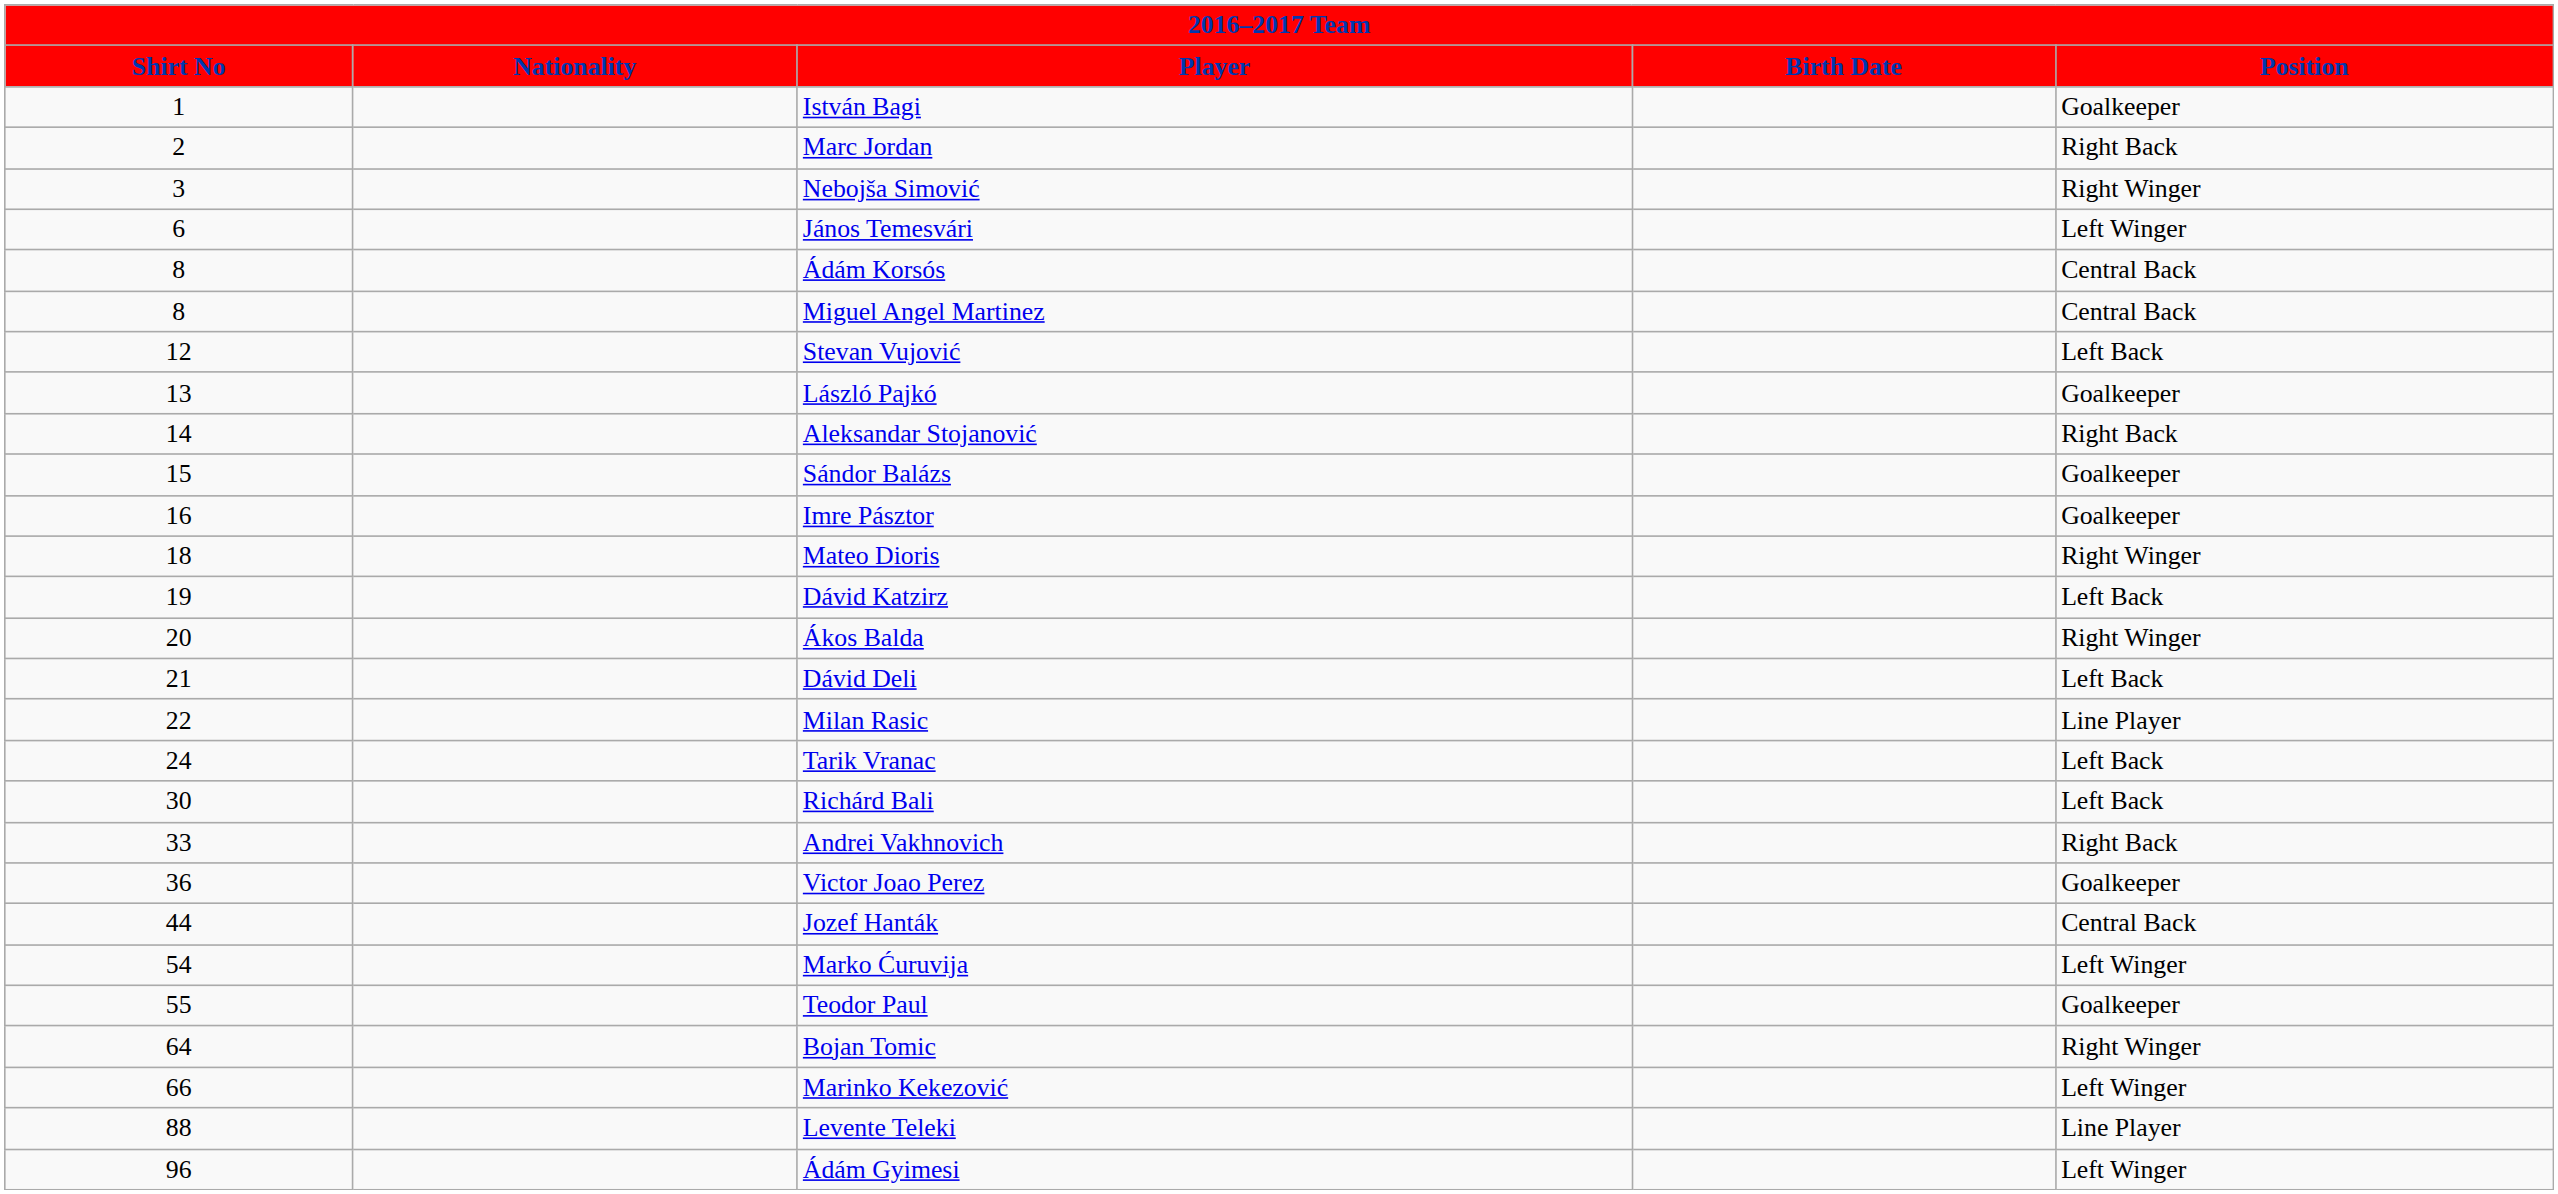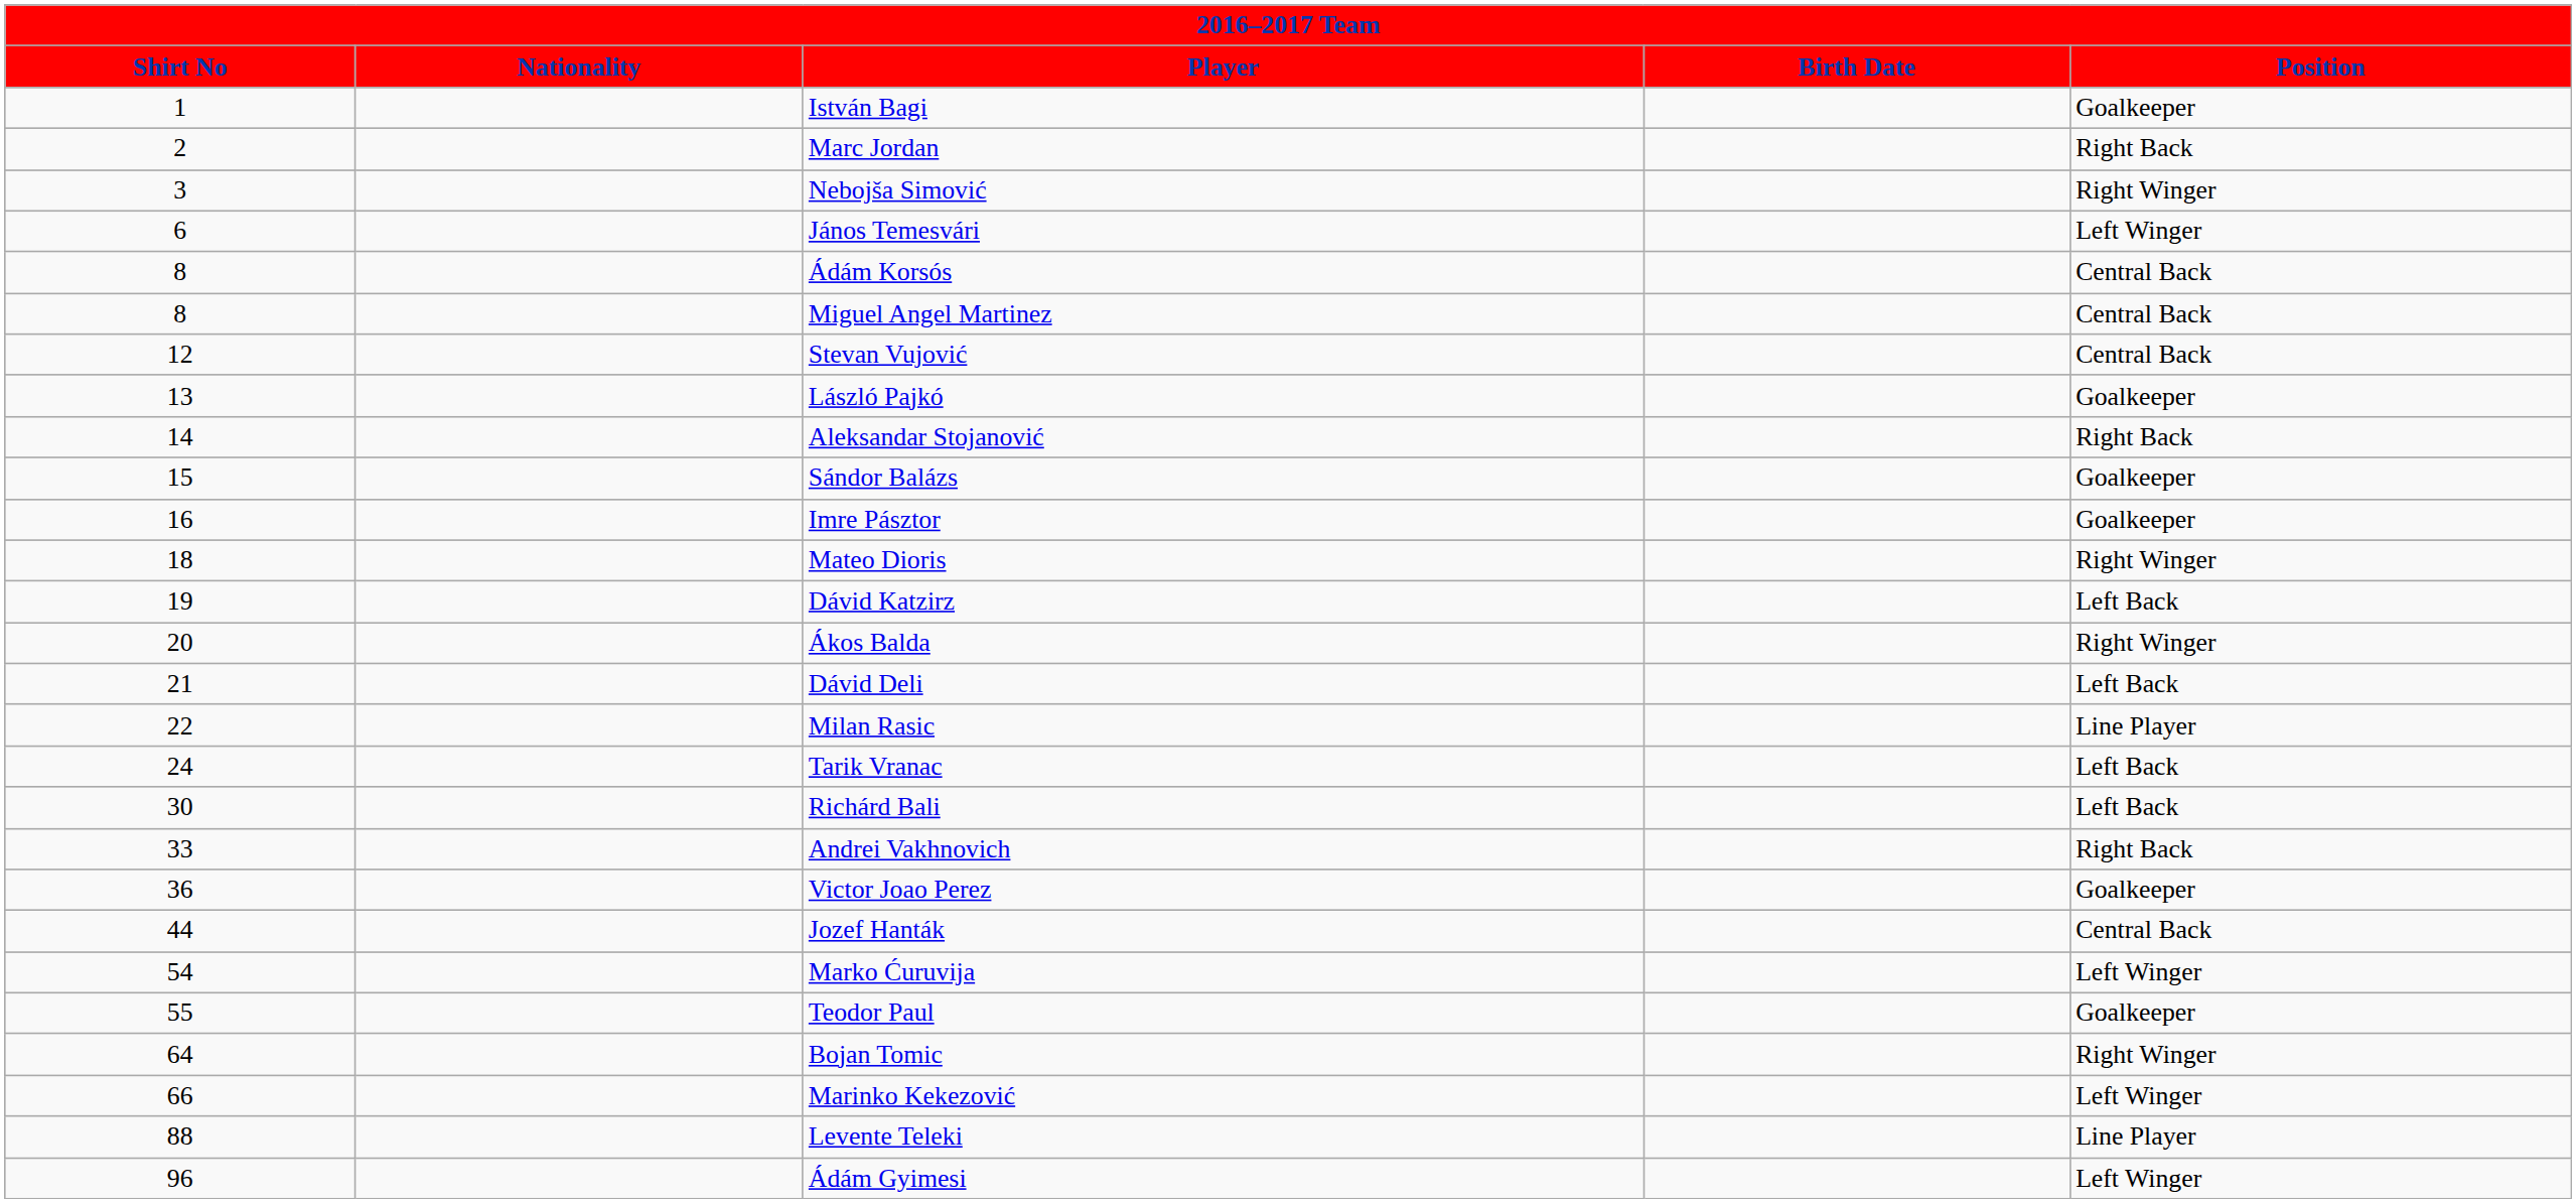Stevan Vujović | Position: Left Back -> Central Back
